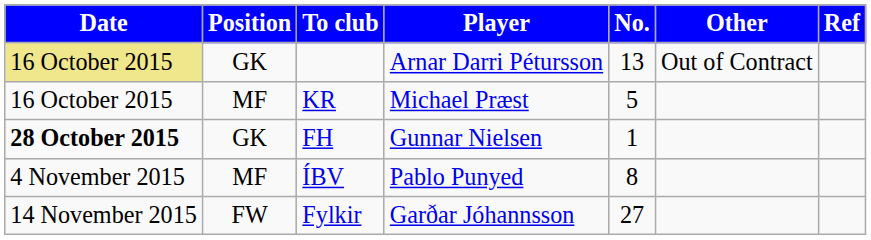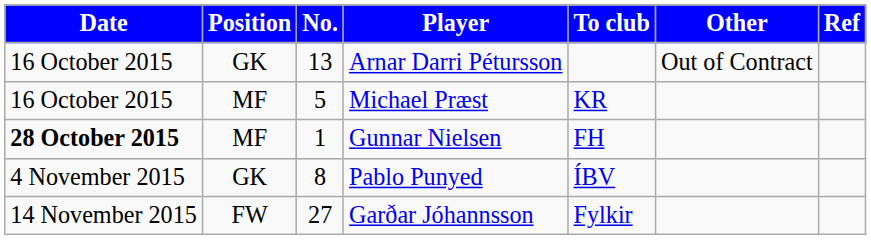columns swapped: No. <-> To club
Arnar Darri Pétursson | Date: khaki background -> no background
Gunnar Nielsen | Position: GK -> MF
Pablo Punyed | Position: MF -> GK
